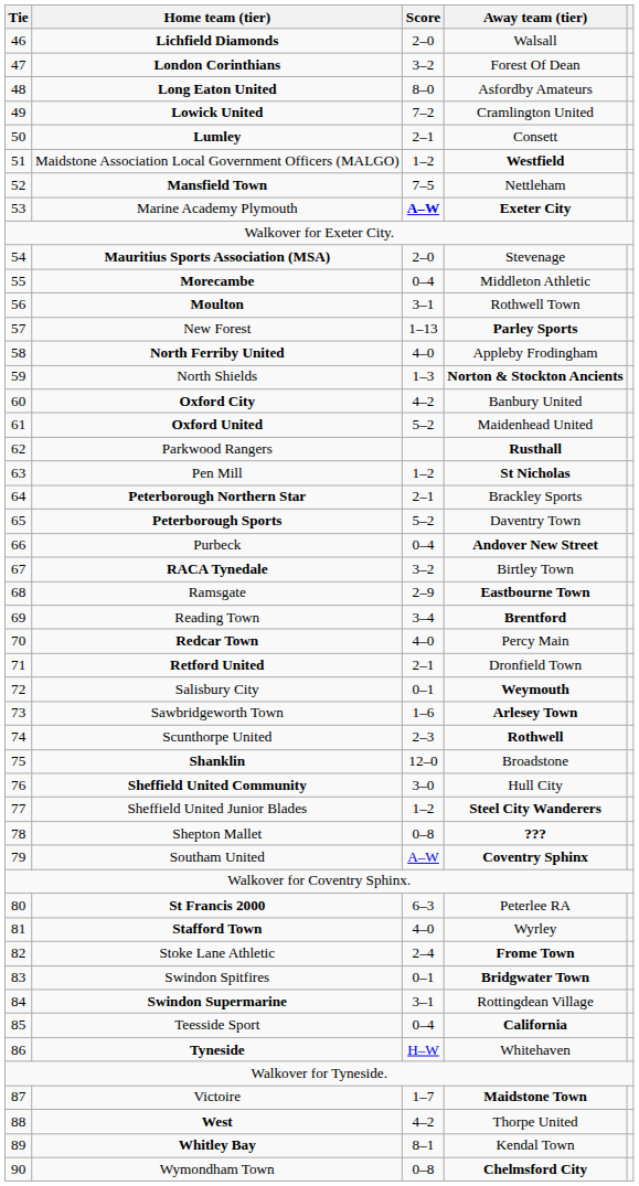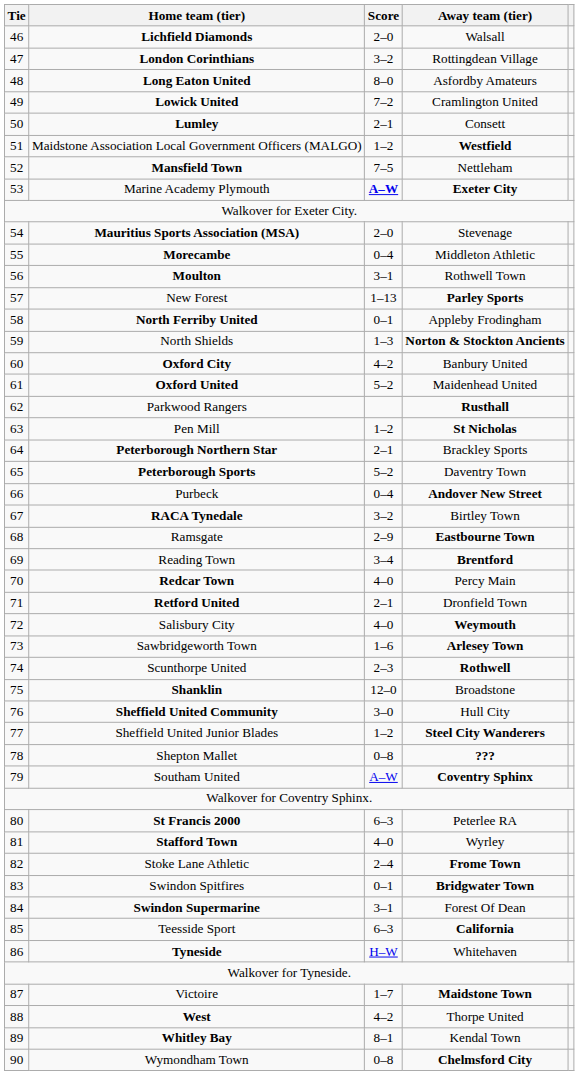London Corinthians | Away team (tier): Forest Of Dean -> Rottingdean Village
North Ferriby United | Score: 4–0 -> 0–1
Salisbury City | Score: 0–1 -> 4–0
Swindon Supermarine | Away team (tier): Rottingdean Village -> Forest Of Dean
Teesside Sport | Score: 0–4 -> 6–3
